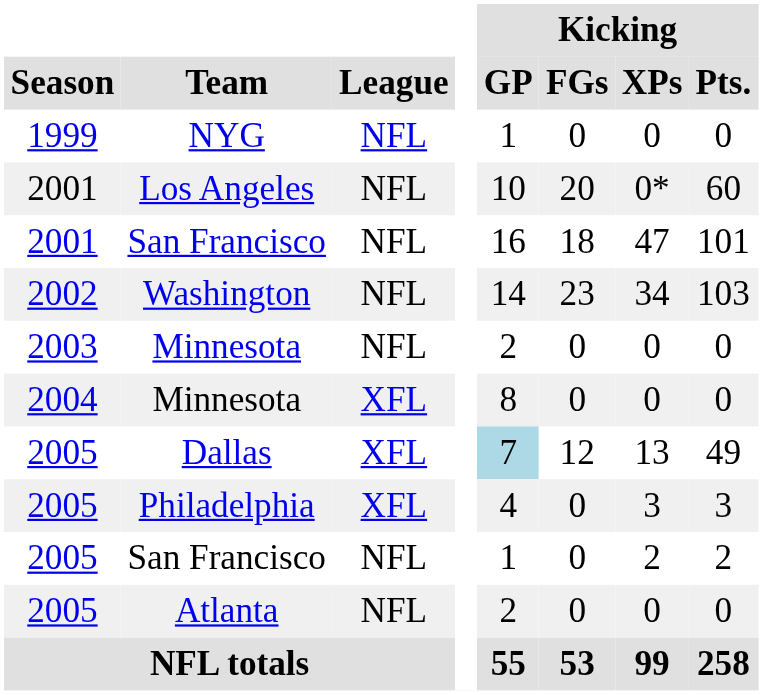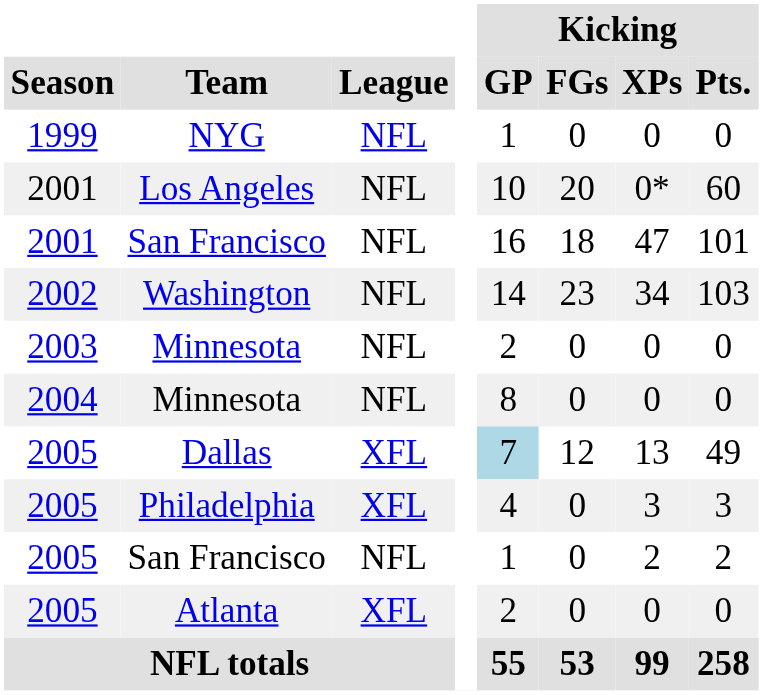2004 / Minnesota | League: XFL -> NFL
Atlanta | League: NFL -> XFL
